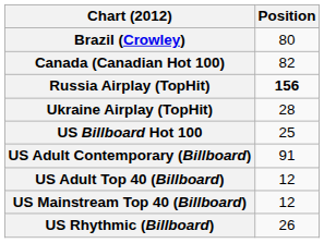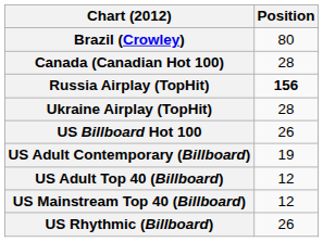Canada (Canadian Hot 100) | Position: 82 -> 28
US Billboard Hot 100 | Position: 25 -> 26
US Adult Contemporary (Billboard) | Position: 91 -> 19
